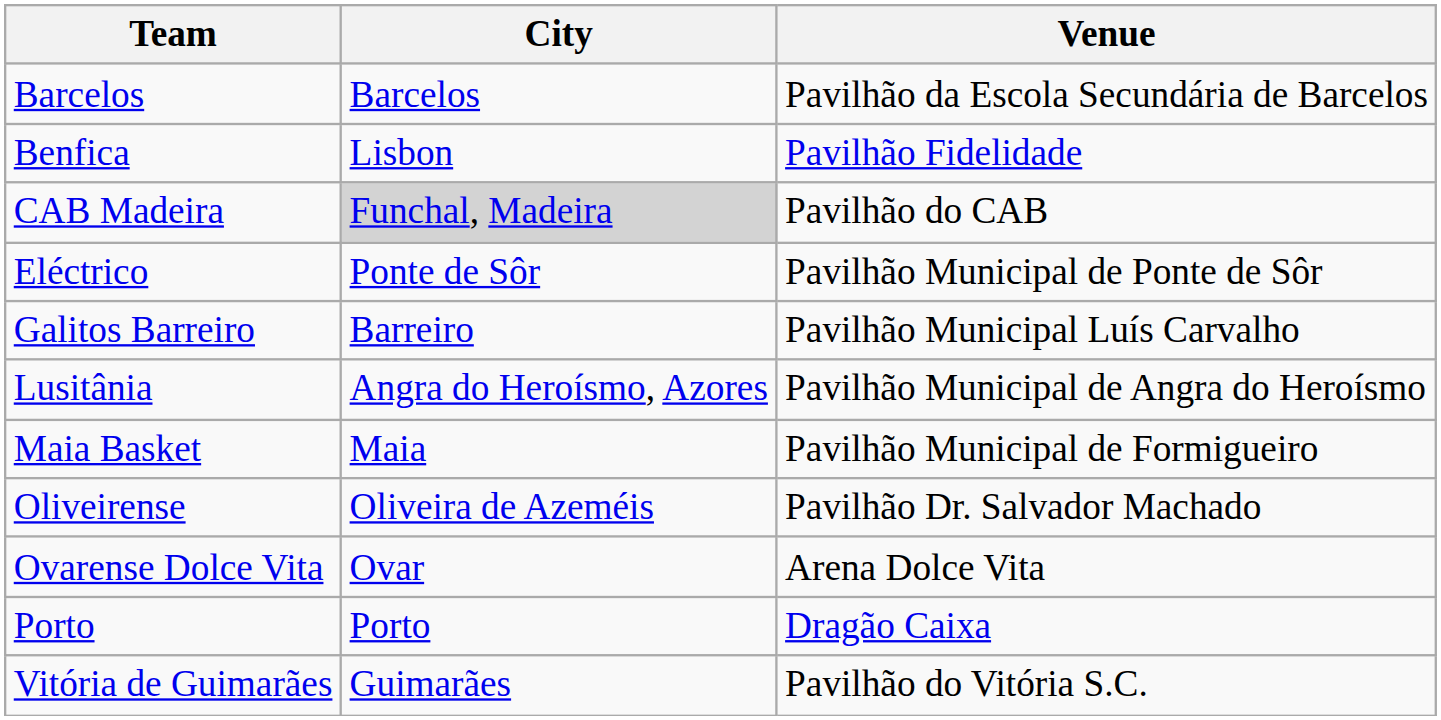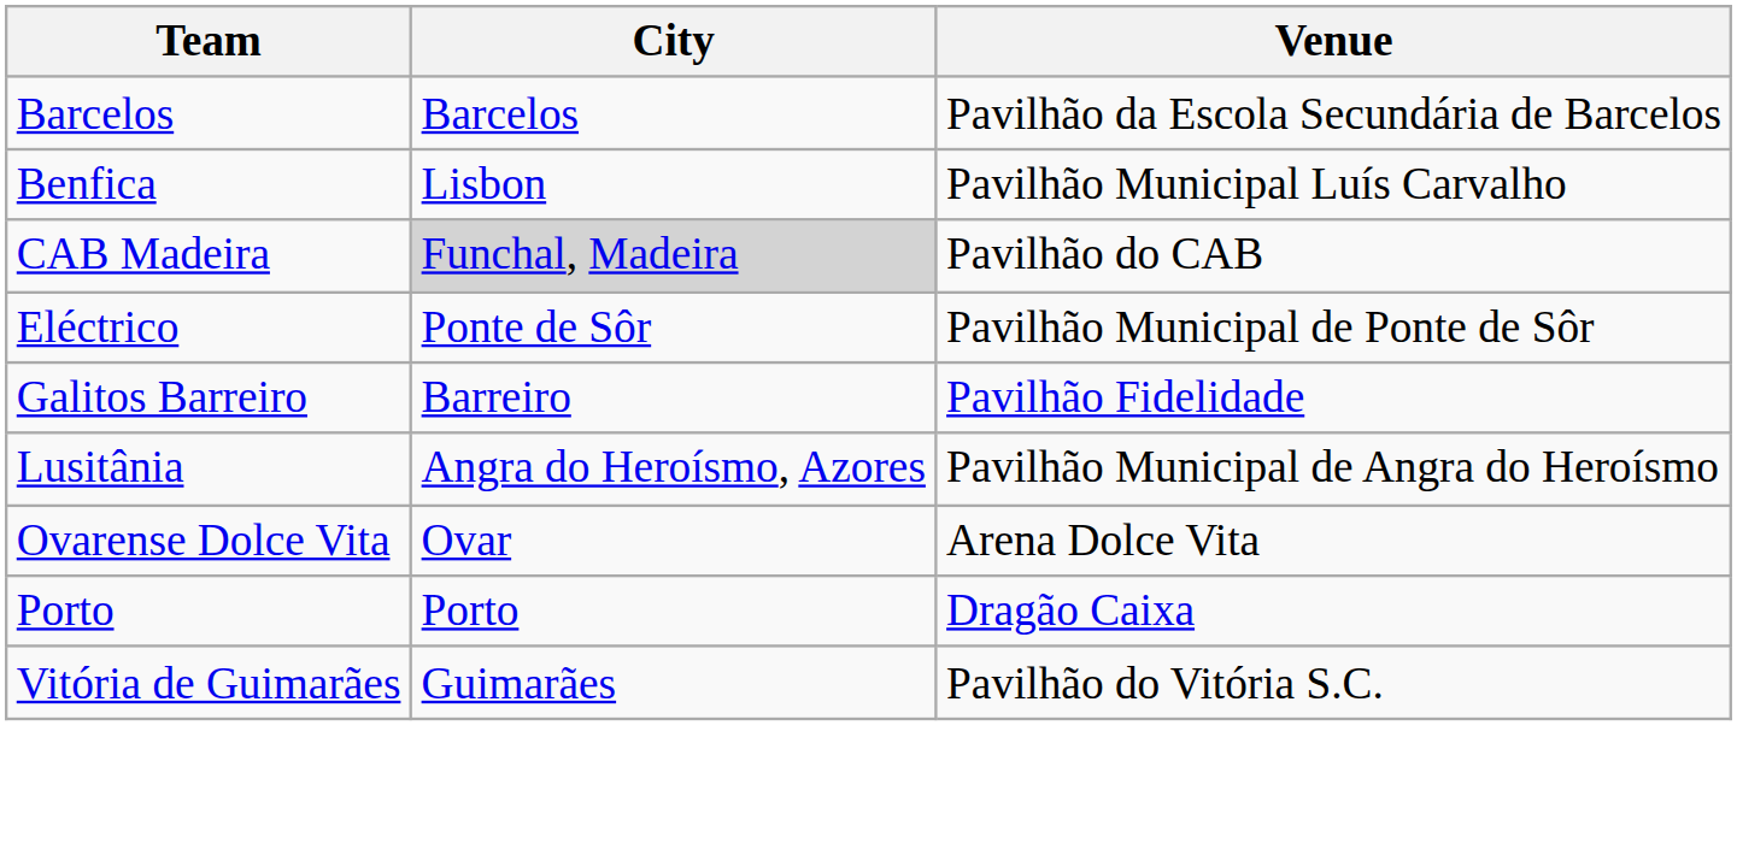Benfica | Venue: Pavilhão Fidelidade -> Pavilhão Municipal Luís Carvalho
Galitos Barreiro | Venue: Pavilhão Municipal Luís Carvalho -> Pavilhão Fidelidade
- row: Maia Basket | Maia | Pavilhão Municipal de Formigueiro
- row: Oliveirense | Oliveira de Azeméis | Pavilhão Dr. Salvador Machado
